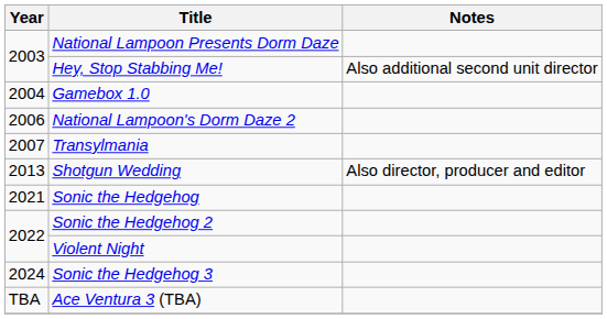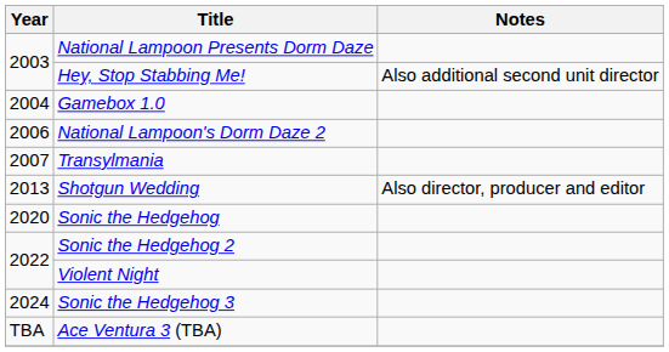Sonic the Hedgehog | Year: 2021 -> 2020
